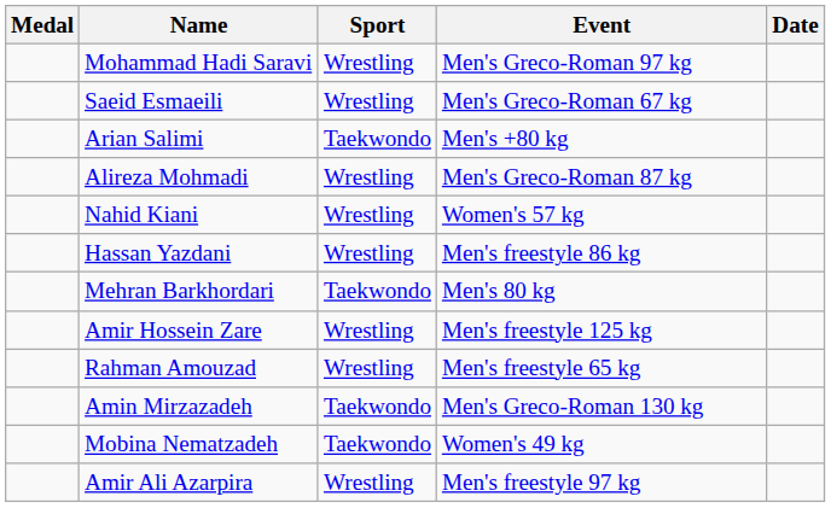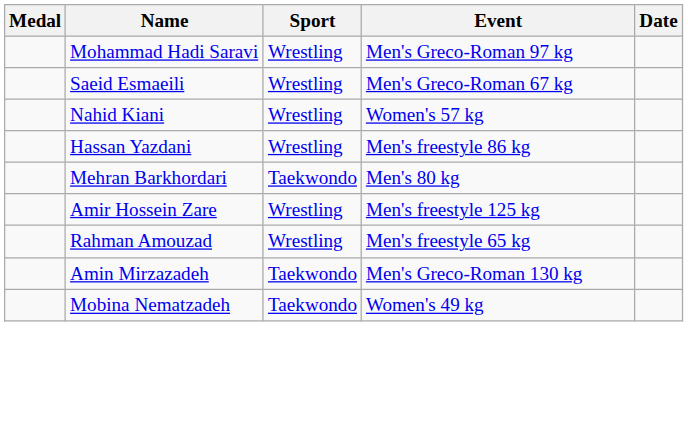- row: Arian Salimi | Taekwondo | Men's +80 kg
- row: Alireza Mohmadi | Wrestling | Men's Greco-Roman 87 kg
- row: Amir Ali Azarpira | Wrestling | Men's freestyle 97 kg
